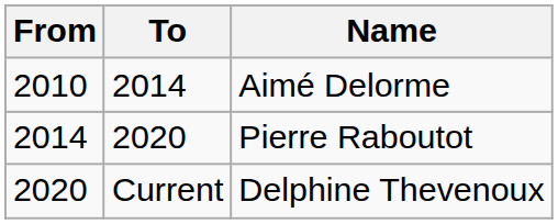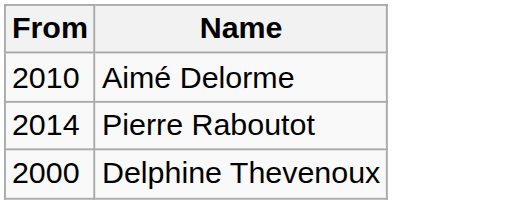- column: To | 2014 | 2020 | Current
Delphine Thevenoux | From: 2020 -> 2000
